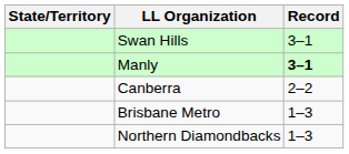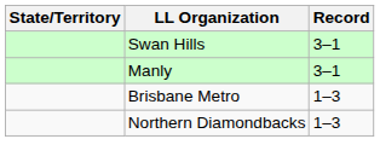Manly | Record: bold -> normal
- row: Canberra | 2–2
